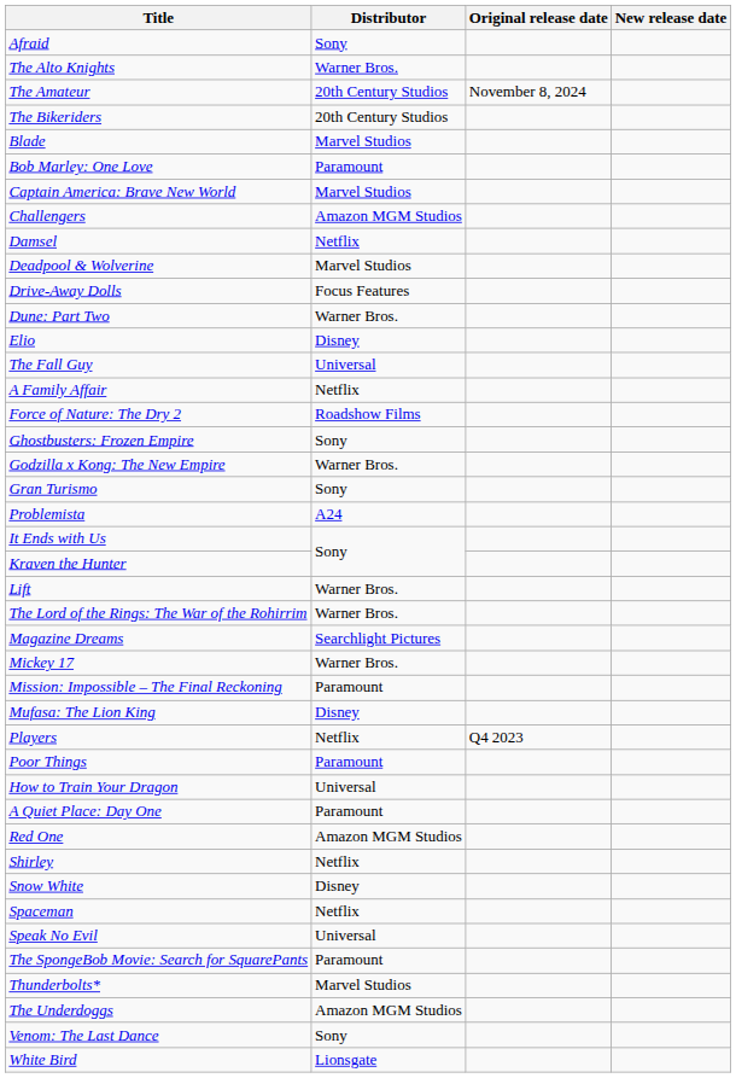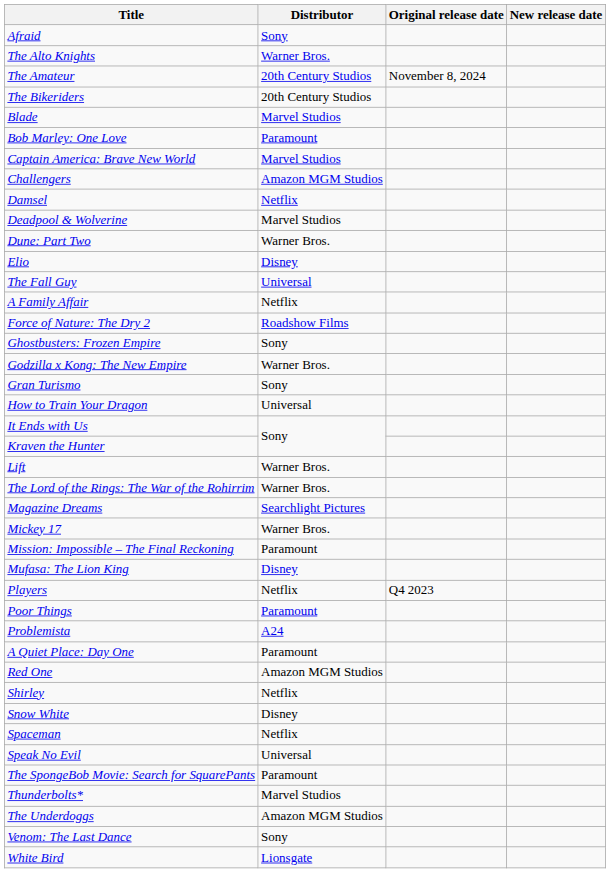- row: Drive-Away Dolls | Focus Features
rows swapped: How to Train Your Dragon <-> Problemista
